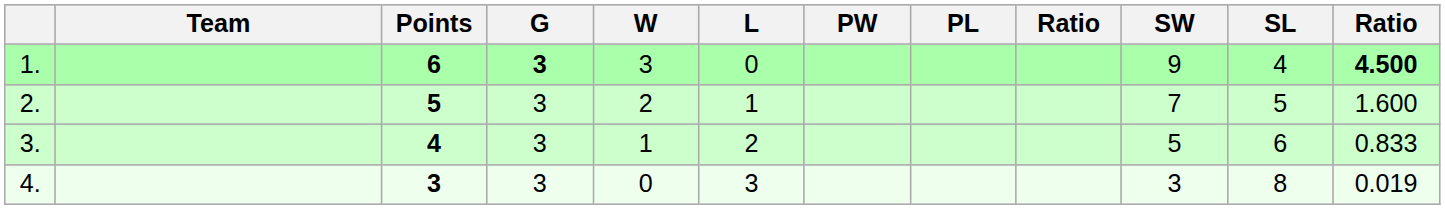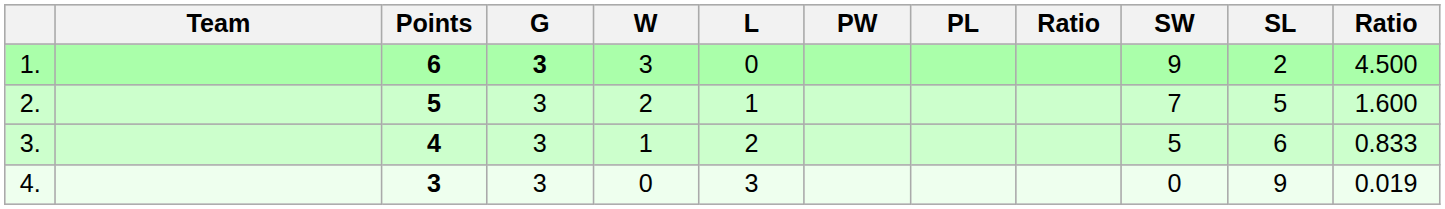1. | SL: 4 -> 2
1. | column 12: bold -> normal
4. | SW: 3 -> 0
4. | SL: 8 -> 9
